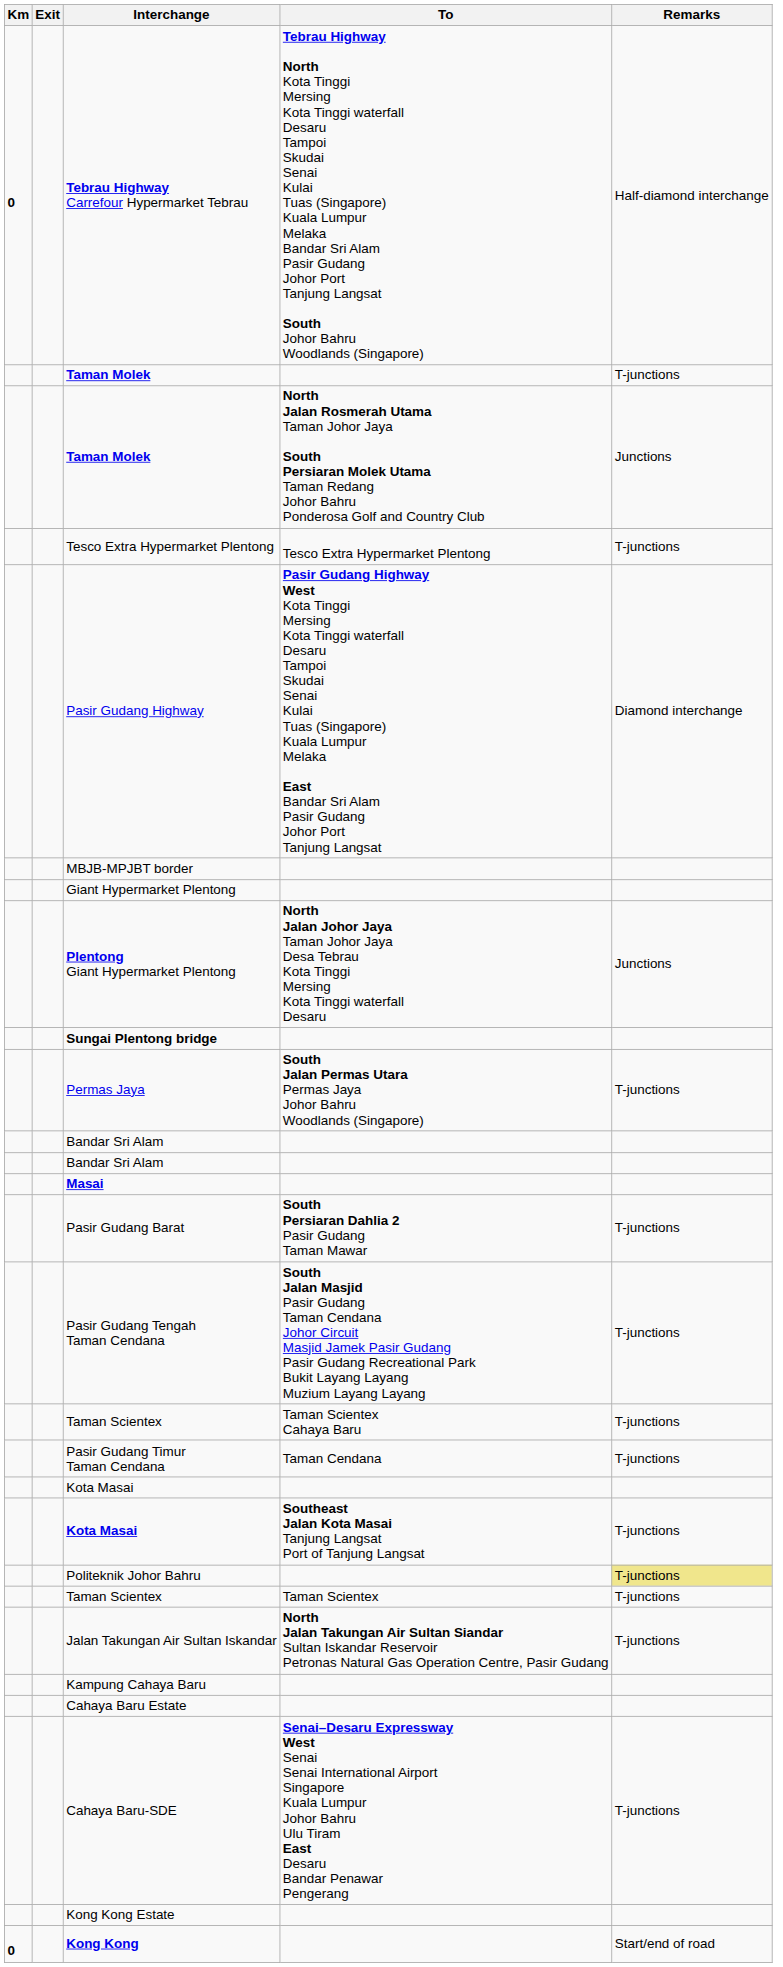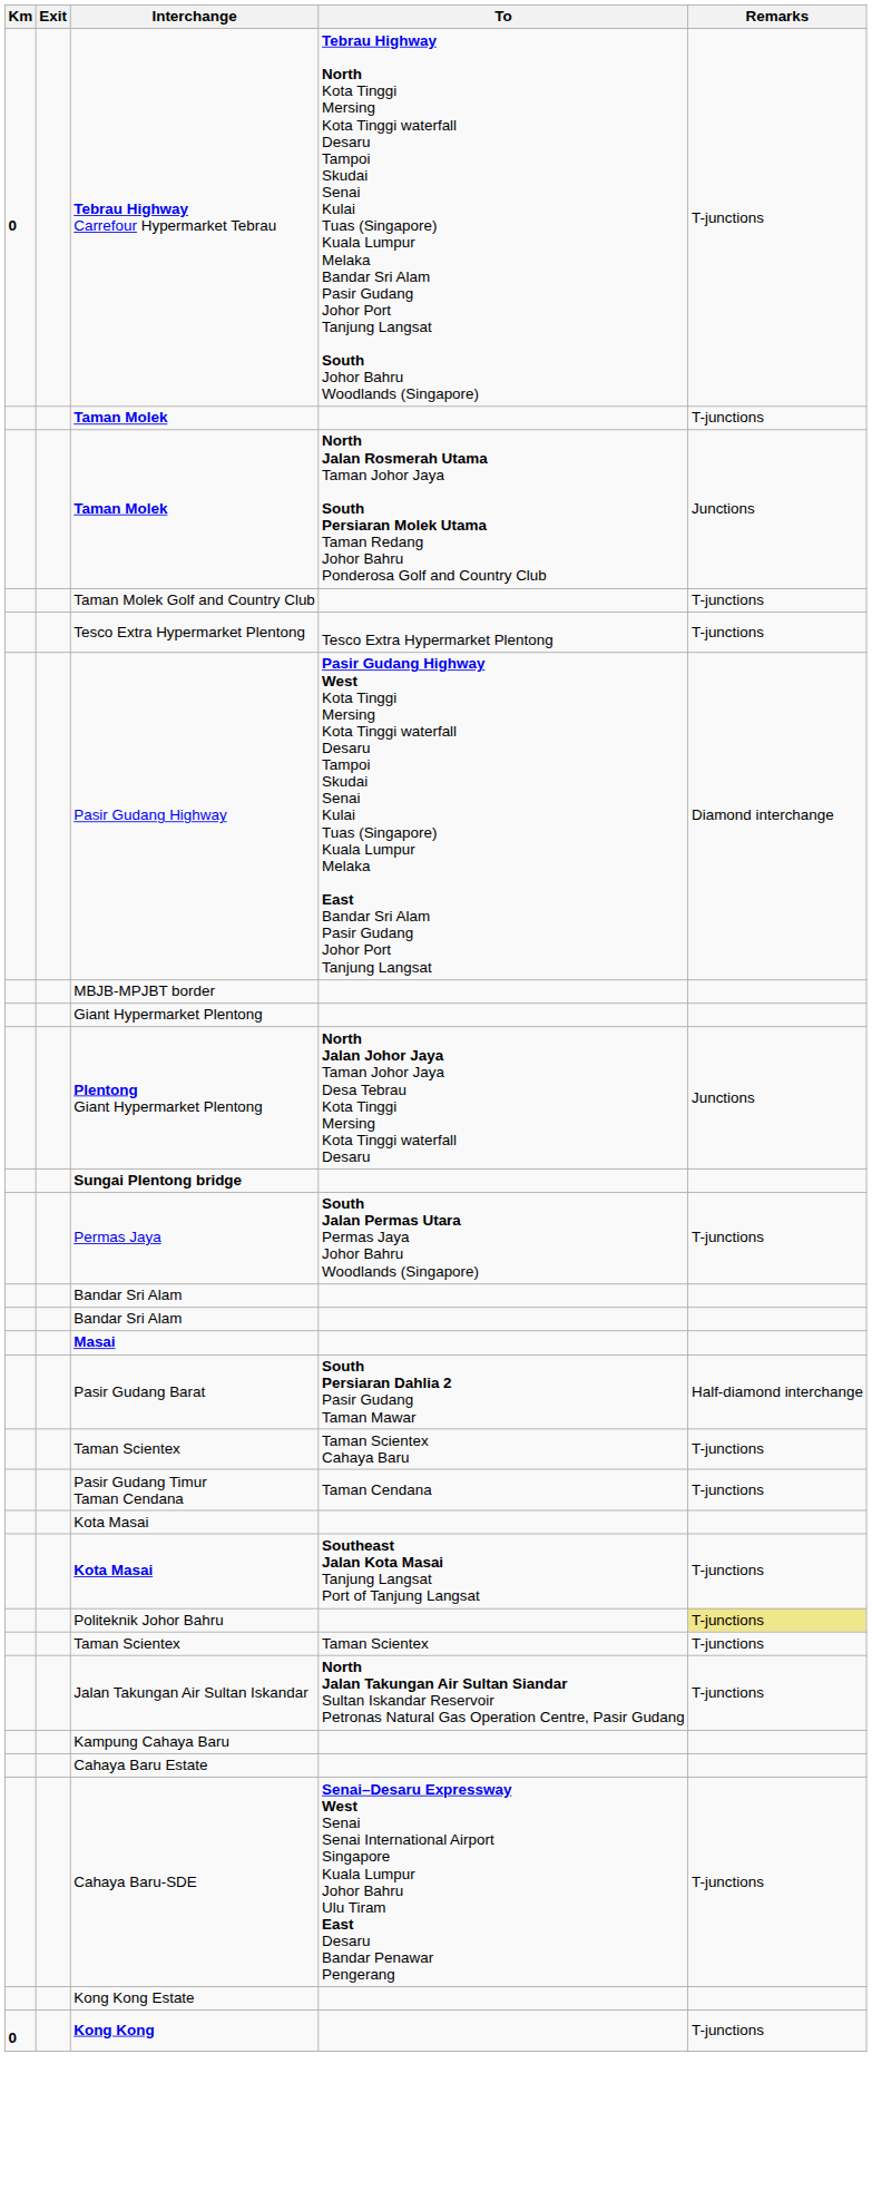Tebrau Highway Carrefour Hypermarket Tebrau | Remarks: Half-diamond interchange -> T-junctions
+ row: Taman Molek Golf and Country Club | T-junctions
Pasir Gudang Barat | Remarks: T-junctions -> Half-diamond interchange
- row: Pasir Gudang Tengah Taman Cendana | South Jalan Masjid Pasir Gudang Taman Cendana Johor Circuit Masjid Jamek Pasir Gudang Pasir Gudang Recreational Park Bukit Layang Layang Muzium Layang Layang | T-junctions
Kong Kong | Remarks: Start/end of road -> T-junctions
